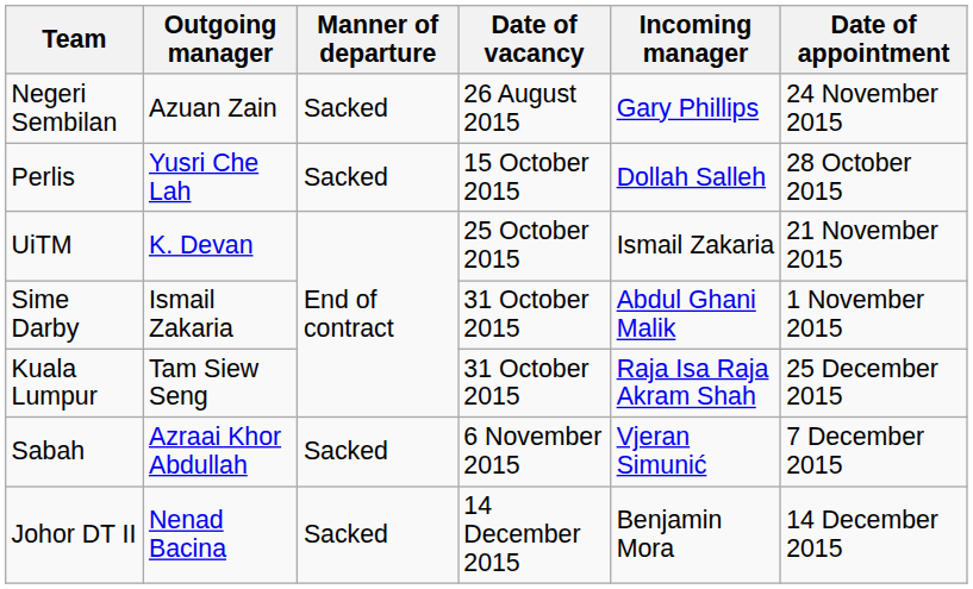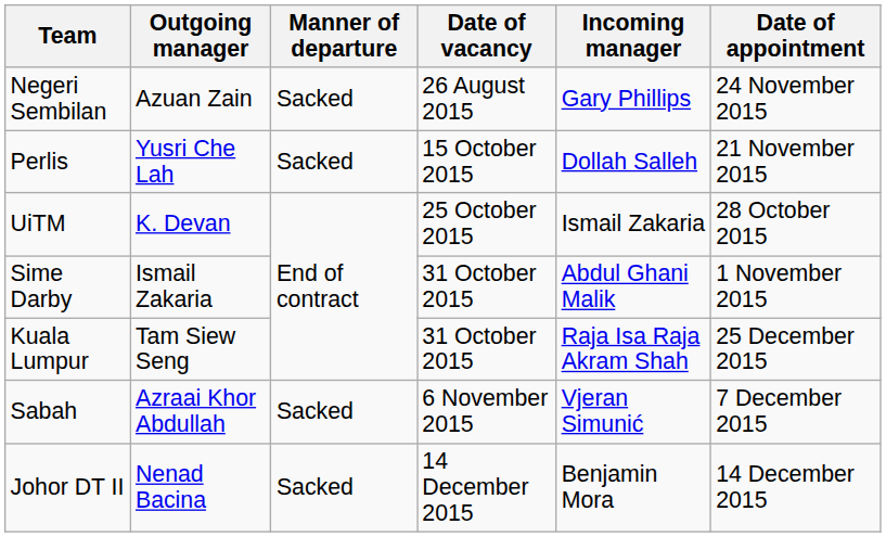Perlis | Date of appointment: 28 October 2015 -> 21 November 2015
UiTM | Date of appointment: 21 November 2015 -> 28 October 2015
